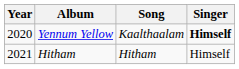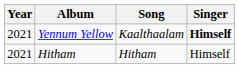Yennum Yellow | Year: 2020 -> 2021
